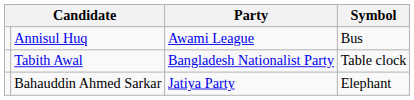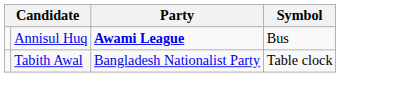Annisul Huq | Party: normal -> bold
- row: Bahauddin Ahmed Sarkar | Jatiya Party | Elephant
